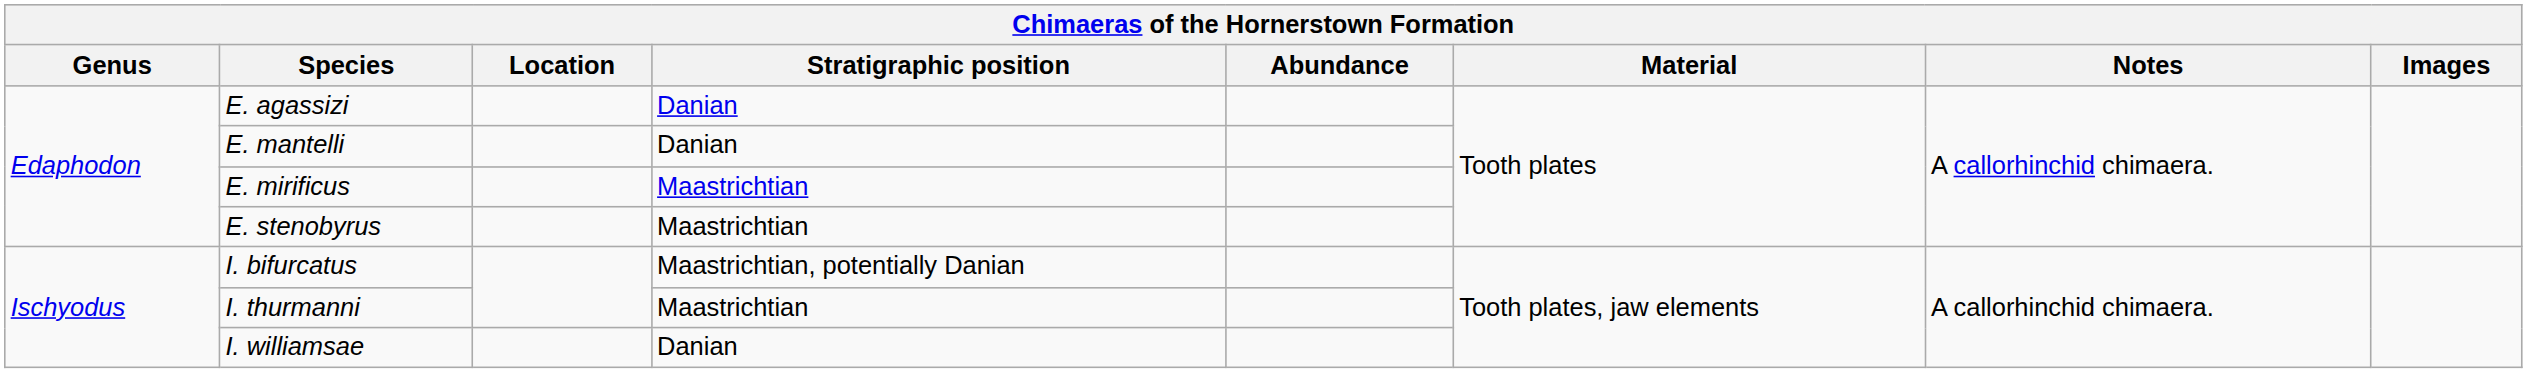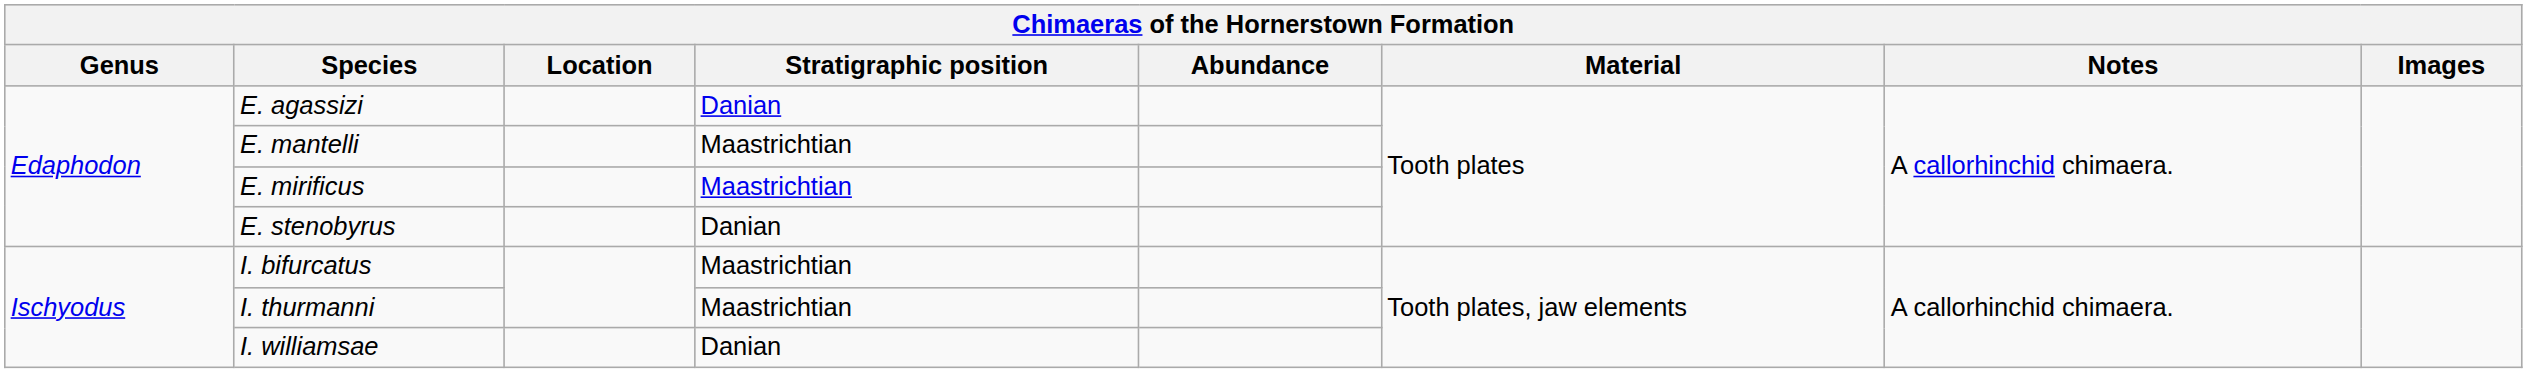E. mantelli | Stratigraphic position: Danian -> Maastrichtian
E. stenobyrus | Stratigraphic position: Maastrichtian -> Danian
I. bifurcatus | Stratigraphic position: Maastrichtian, potentially Danian -> Maastrichtian
